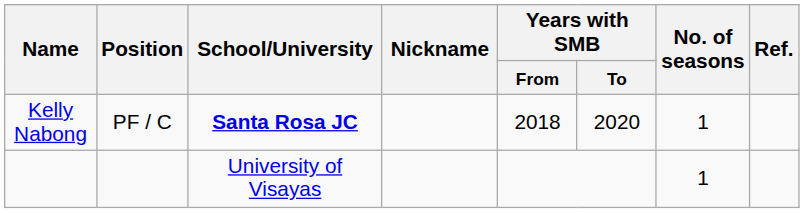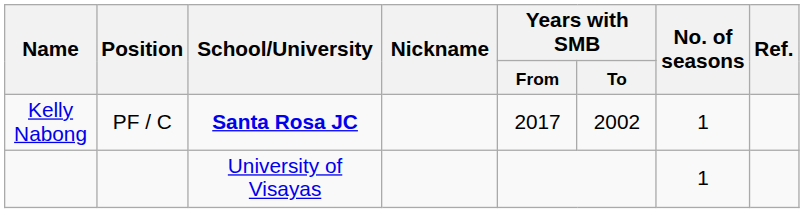Kelly Nabong | Years with SMB / From: 2018 -> 2017
Kelly Nabong | Years with SMB / To: 2020 -> 2002
